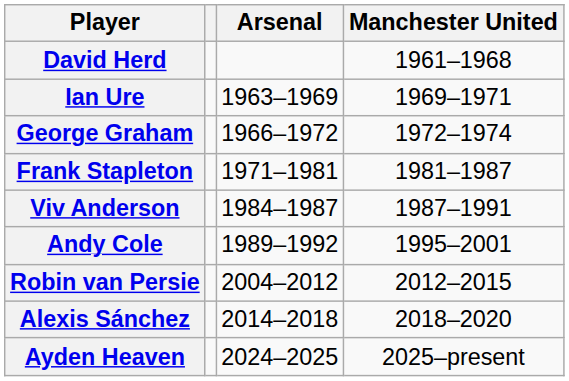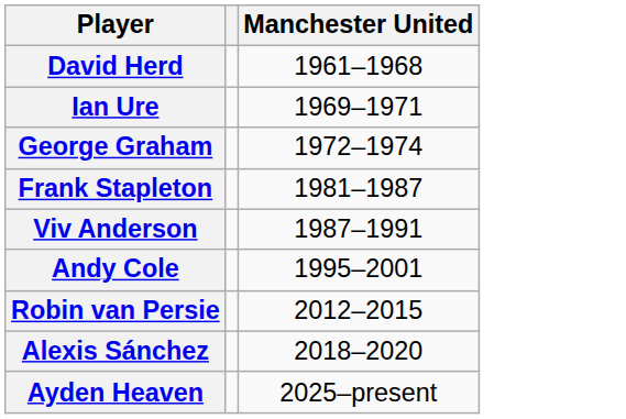- column: Arsenal | 1963–1969 | 1966–1972 | 1971–1981 | 1984–1987 | 1989–1992 | 2004–2012 | 2014–2018 | 2024–2025
